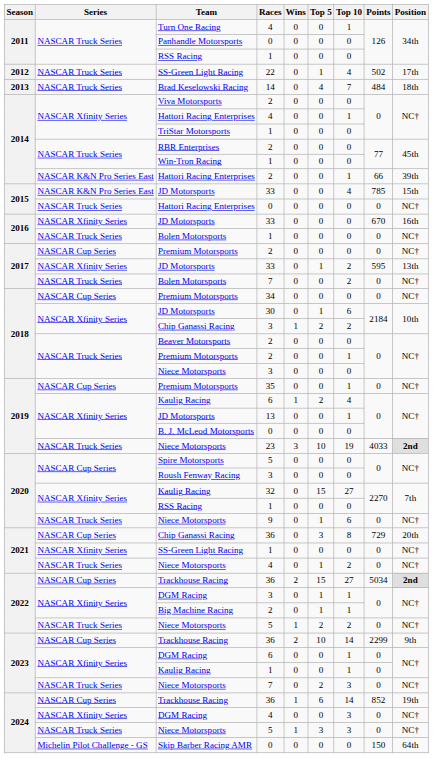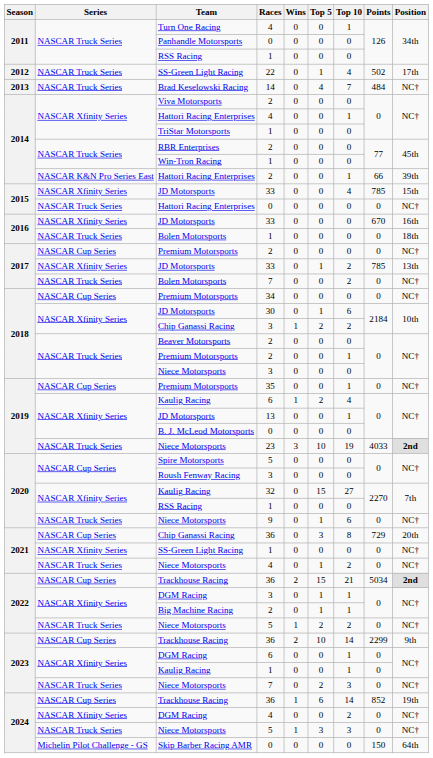Brad Keselowski Racing | Position: 18th -> NC†
2015 / JD Motorsports | Series: NASCAR K&N Pro Series East -> NASCAR Xfinity Series
2016 / Bolen Motorsports | Position: NC† -> 18th
2017 / JD Motorsports | Points: 595 -> 785
2022 / Trackhouse Racing | Top 10: 27 -> 21
2024 / DGM Racing | Top 10: 3 -> 2
